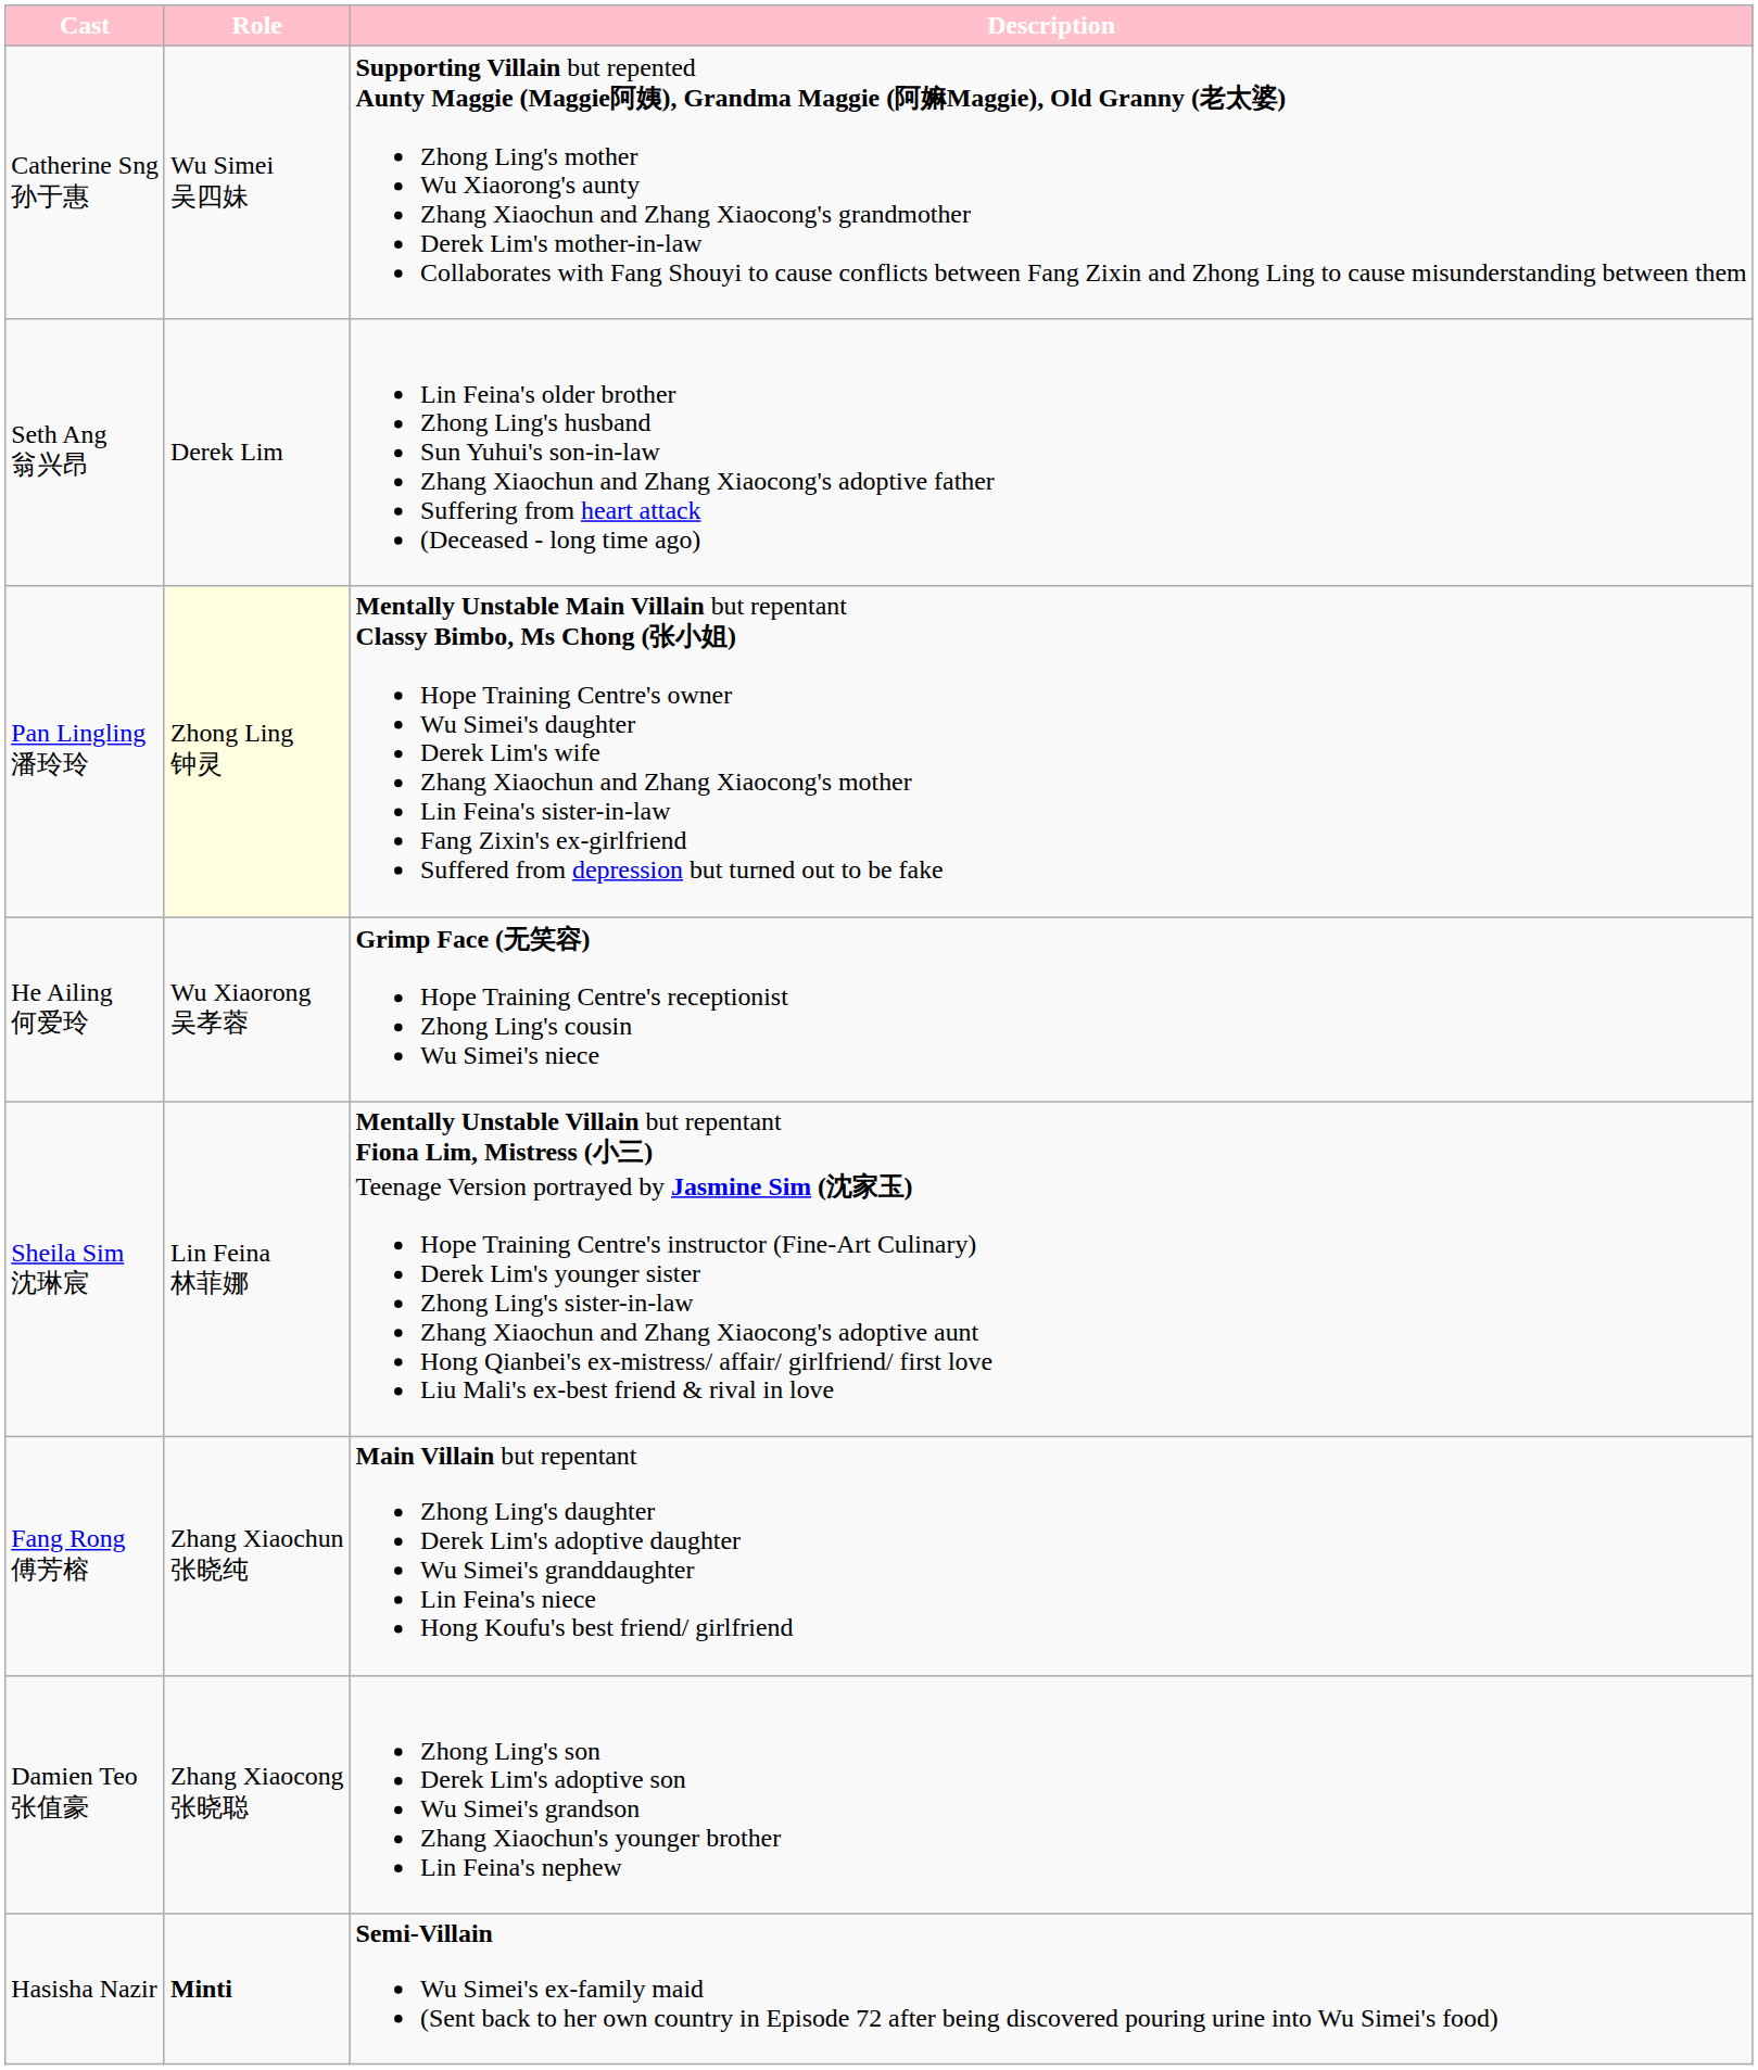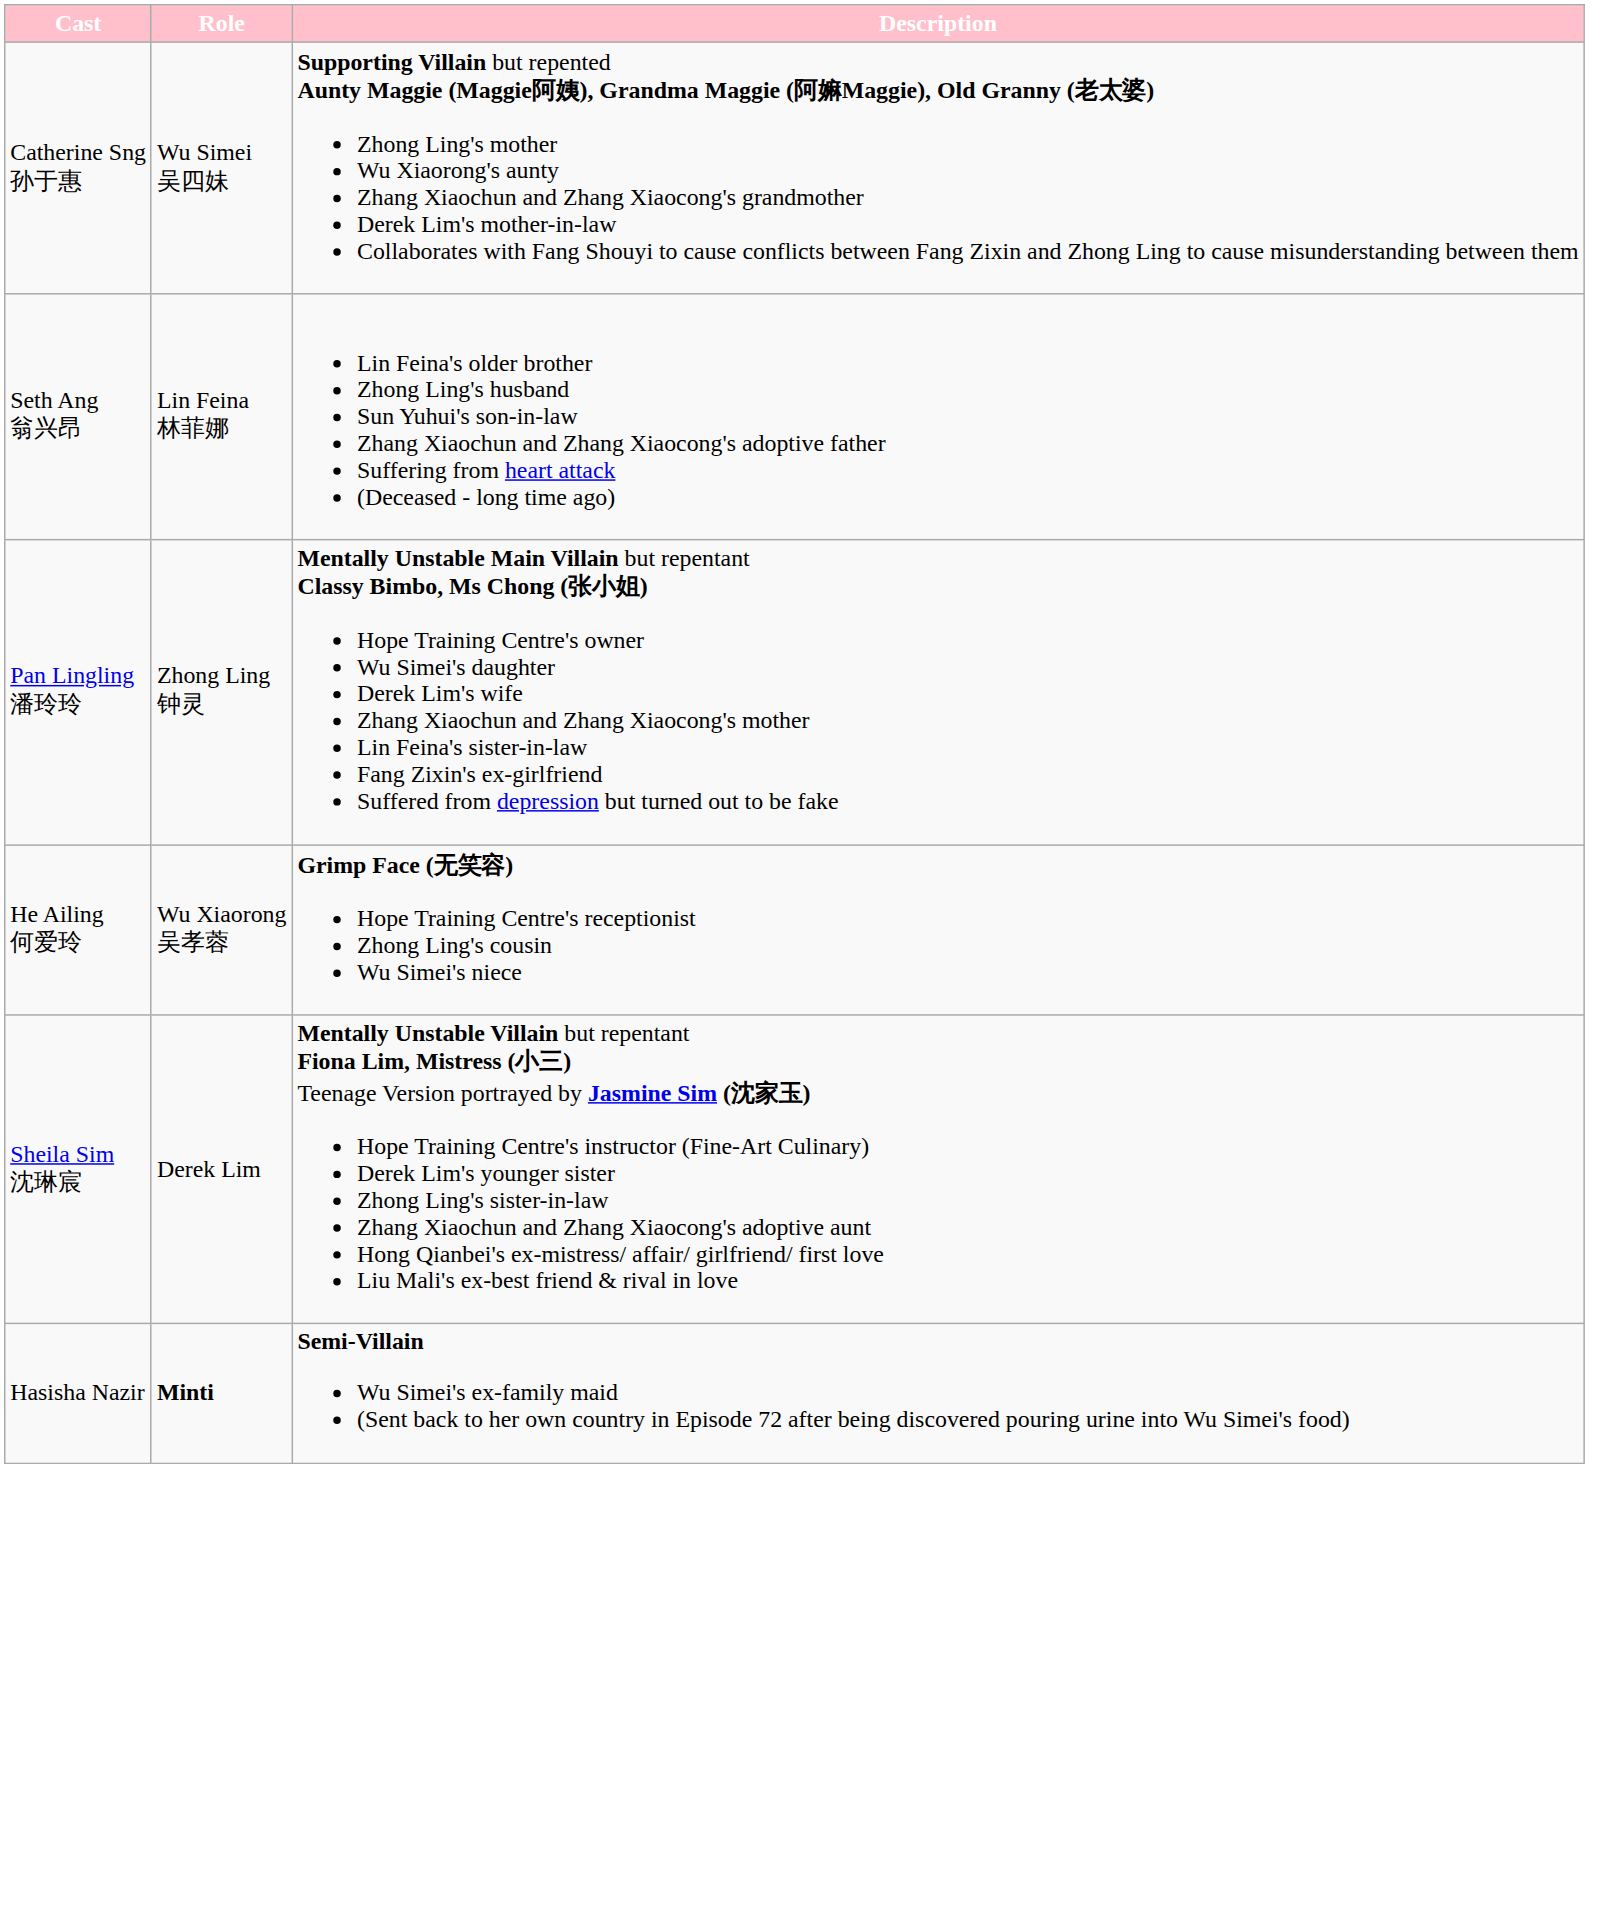Seth Ang 翁兴昂 | Role: Derek Lim -> Lin Feina 林菲娜
Pan Lingling 潘玲玲 | Role: lightyellow background -> no background
Sheila Sim 沈琳宸 | Role: Lin Feina 林菲娜 -> Derek Lim
- row: Fang Rong 傅芳榕 | Zhang Xiaochun 张晓纯 | Main Villain but repentant Zhong Ling's daughter Derek Lim's adoptive daughter Wu Simei's granddaughter Lin Feina's niece Hong Koufu's best friend/ girlfriend
- row: Damien Teo 张值豪 | Zhang Xiaocong 张晓聪 | Zhong Ling's son Derek Lim's adoptive son Wu Simei's grandson Zhang Xiaochun's younger brother Lin Feina's nephew
